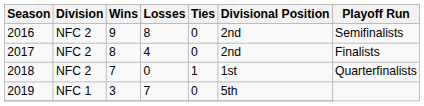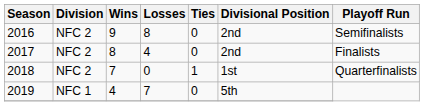2019 | Wins: 3 -> 4
